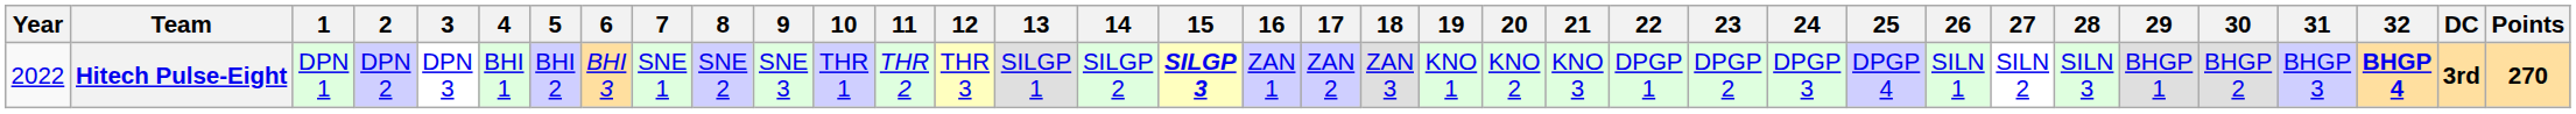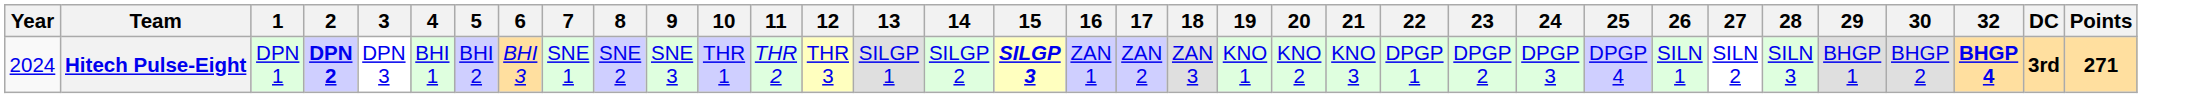- column: 31 | BHGP 3
Hitech Pulse-Eight | Year: 2022 -> 2024
Hitech Pulse-Eight | 2: normal -> bold
Hitech Pulse-Eight | Points: 270 -> 271
